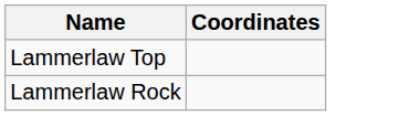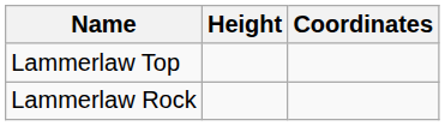+ column: Height
